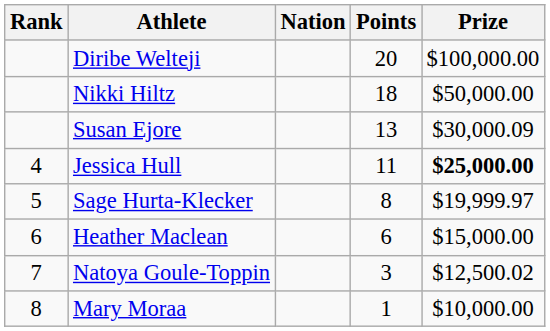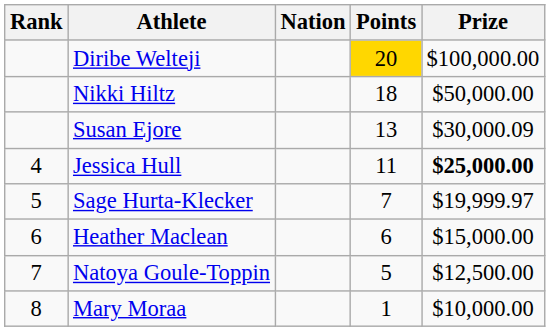Diribe Welteji | Points: no background -> gold background
Sage Hurta-Klecker | Points: 8 -> 7
Natoya Goule-Toppin | Points: 3 -> 5
Natoya Goule-Toppin | Prize: $12,500.02 -> $12,500.00
